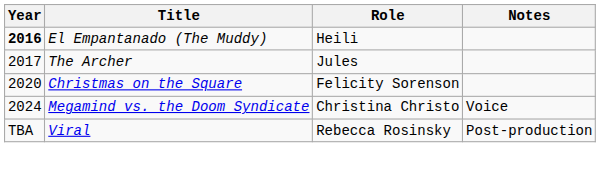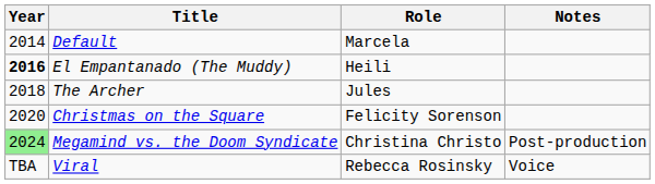+ row: 2014 | Default | Marcela
The Archer | Year: 2017 -> 2018
Megamind vs. the Doom Syndicate | Year: no background -> lightgreen background
Megamind vs. the Doom Syndicate | Notes: Voice -> Post-production
Viral | Notes: Post-production -> Voice
